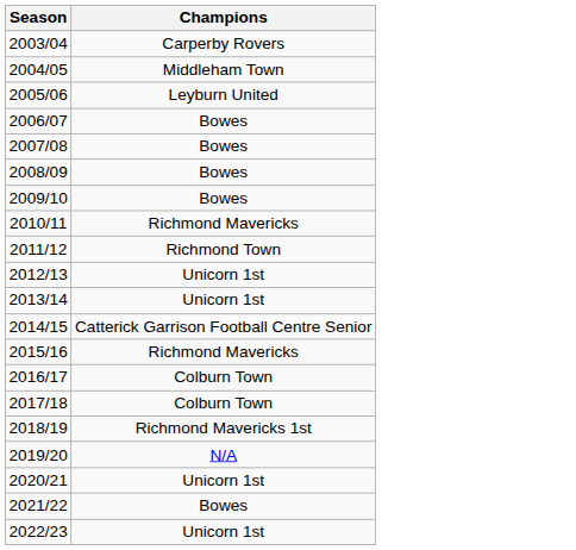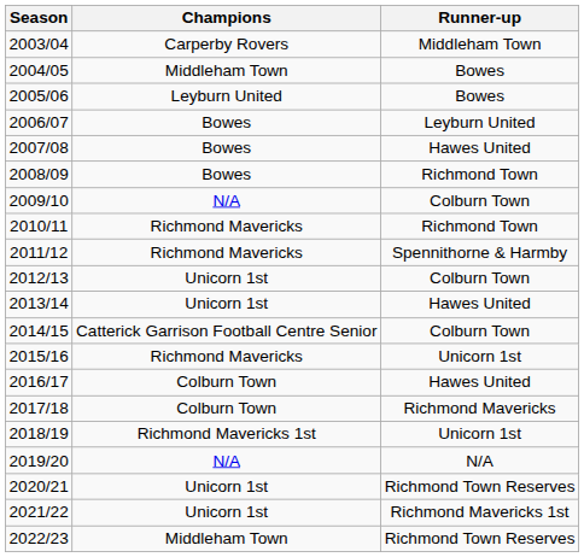+ column: Runner-up | Middleham Town | Bowes | Bowes | Leyburn United | Hawes United | Richmond Town | Colburn Town | Richmond Town | Spennithorne & Harmby | Colburn Town | Hawes United | Colburn Town | Unicorn 1st | Hawes United | Richmond Mavericks | Unicorn 1st | N/A | Richmond Town Reserves | Richmond Mavericks 1st | Richmond Town Reserves
2009/10 | Champions: Bowes -> N/A
2011/12 | Champions: Richmond Town -> Richmond Mavericks
2021/22 | Champions: Bowes -> Unicorn 1st
2022/23 | Champions: Unicorn 1st -> Middleham Town
